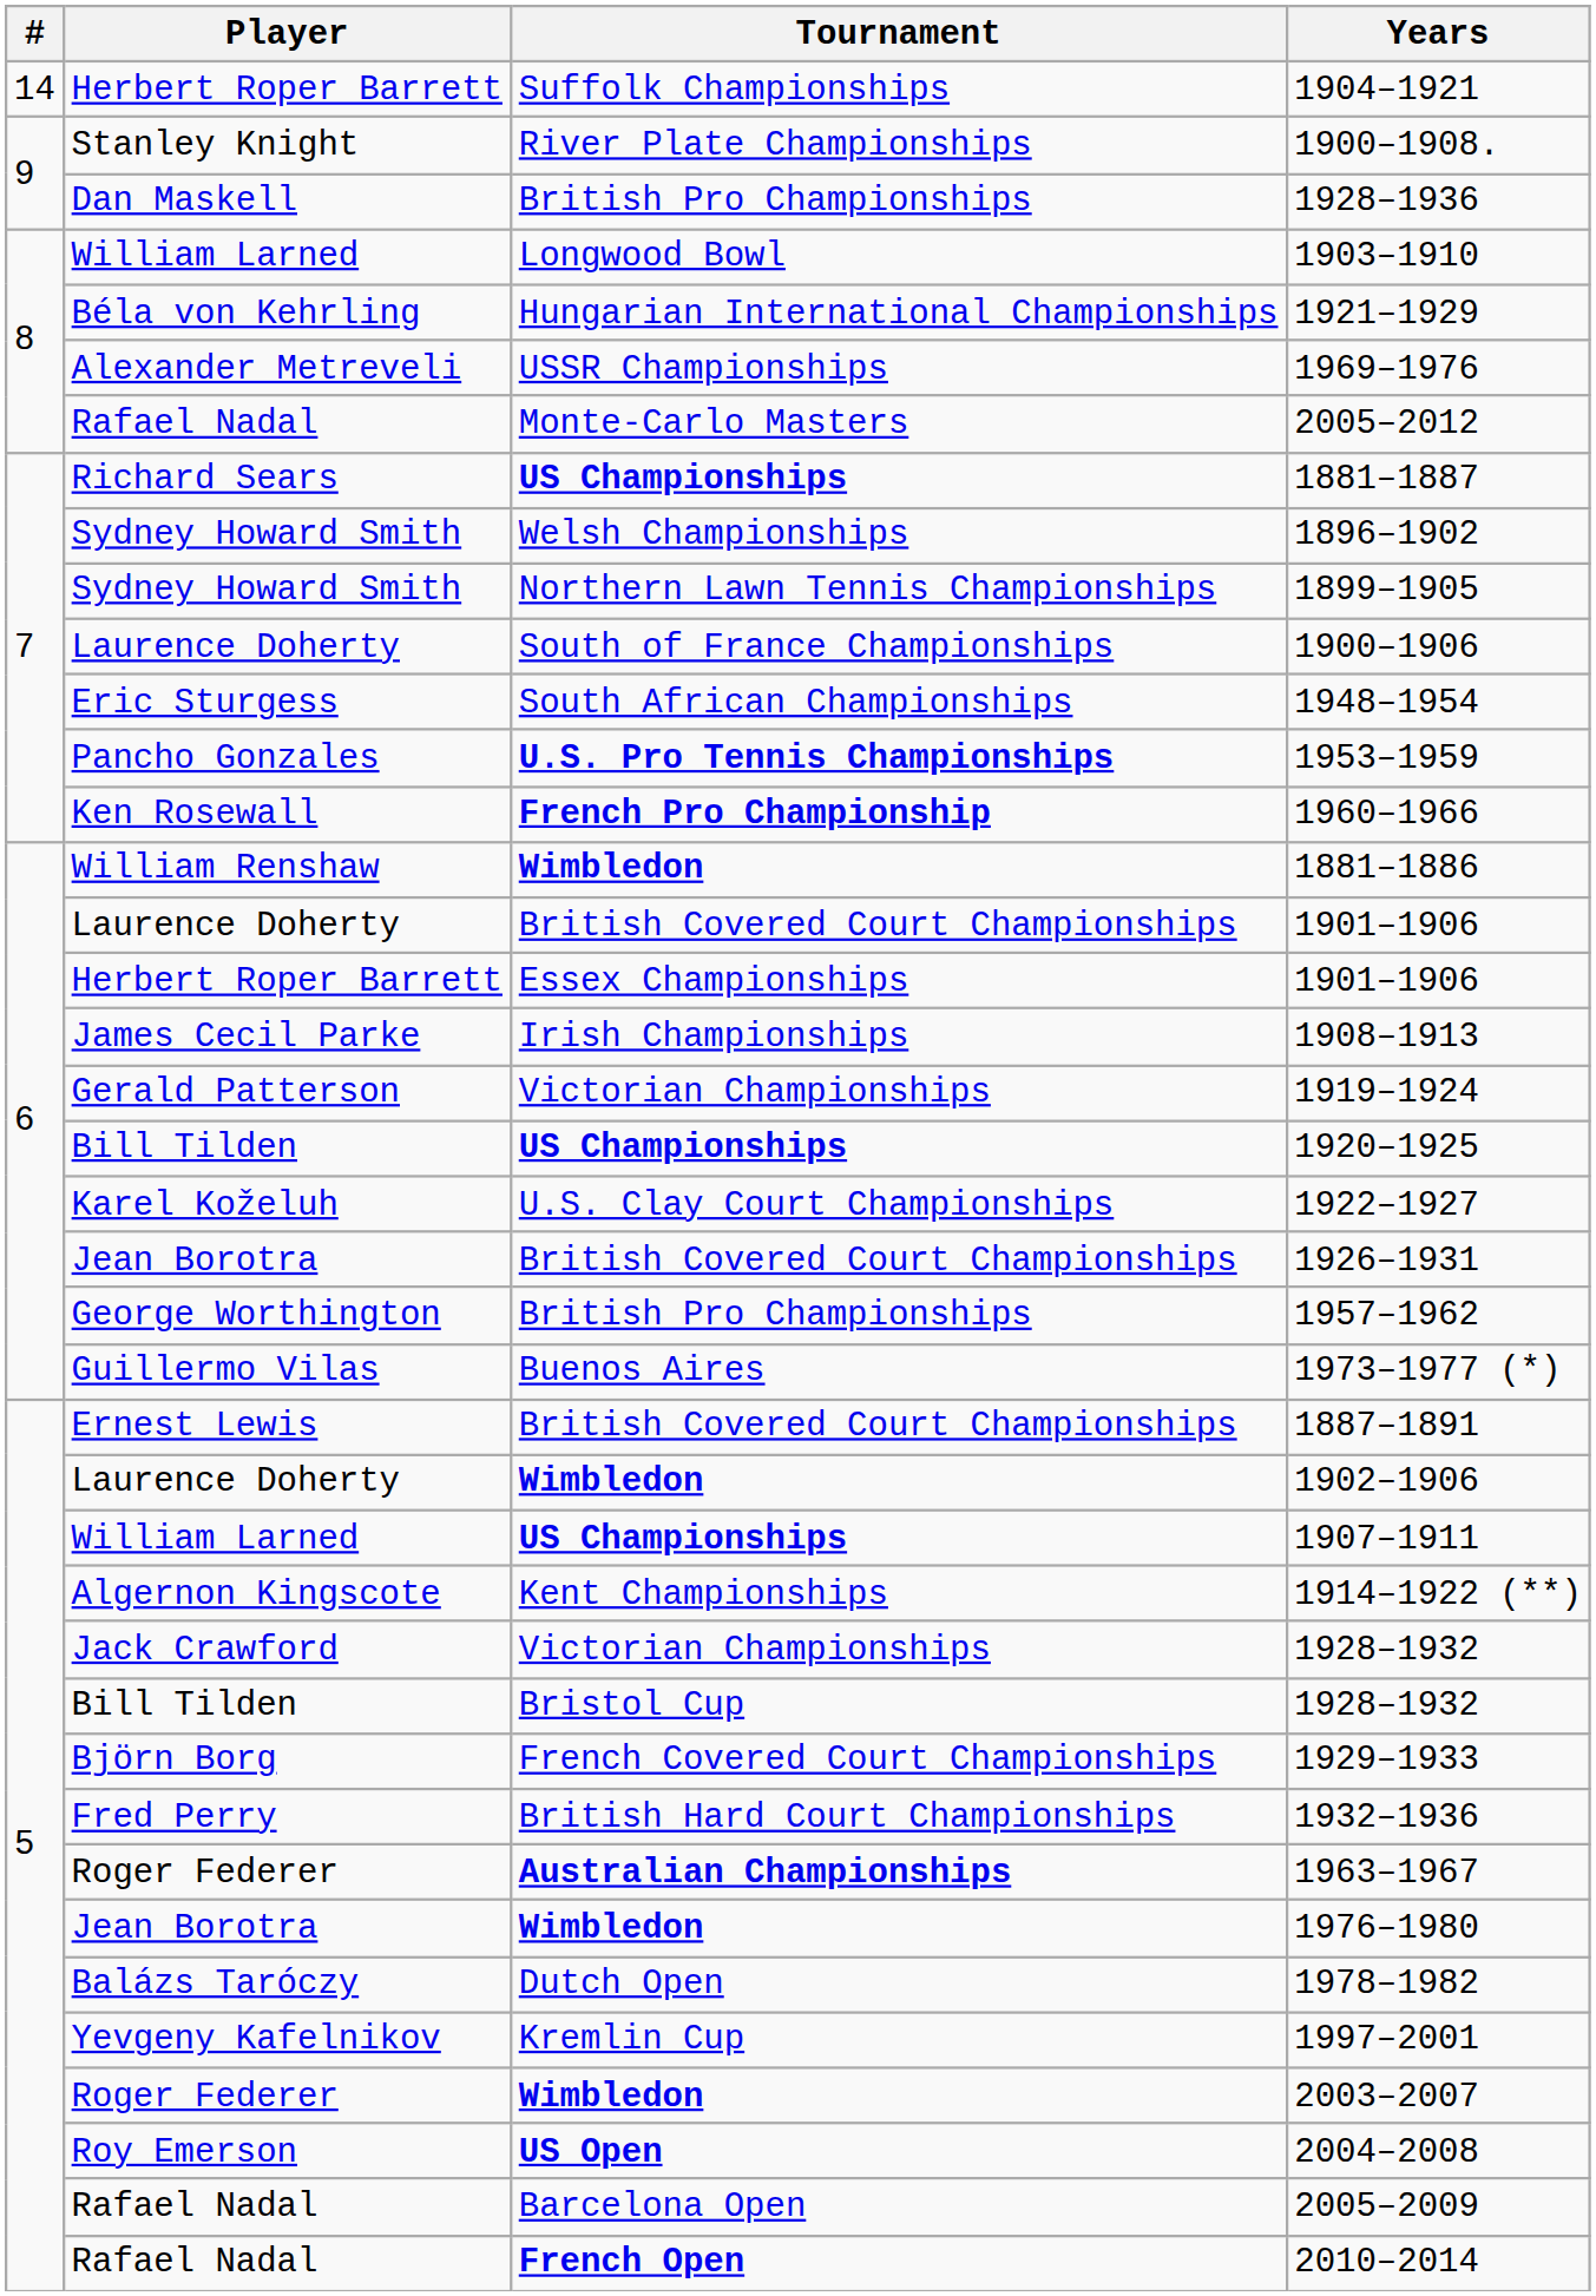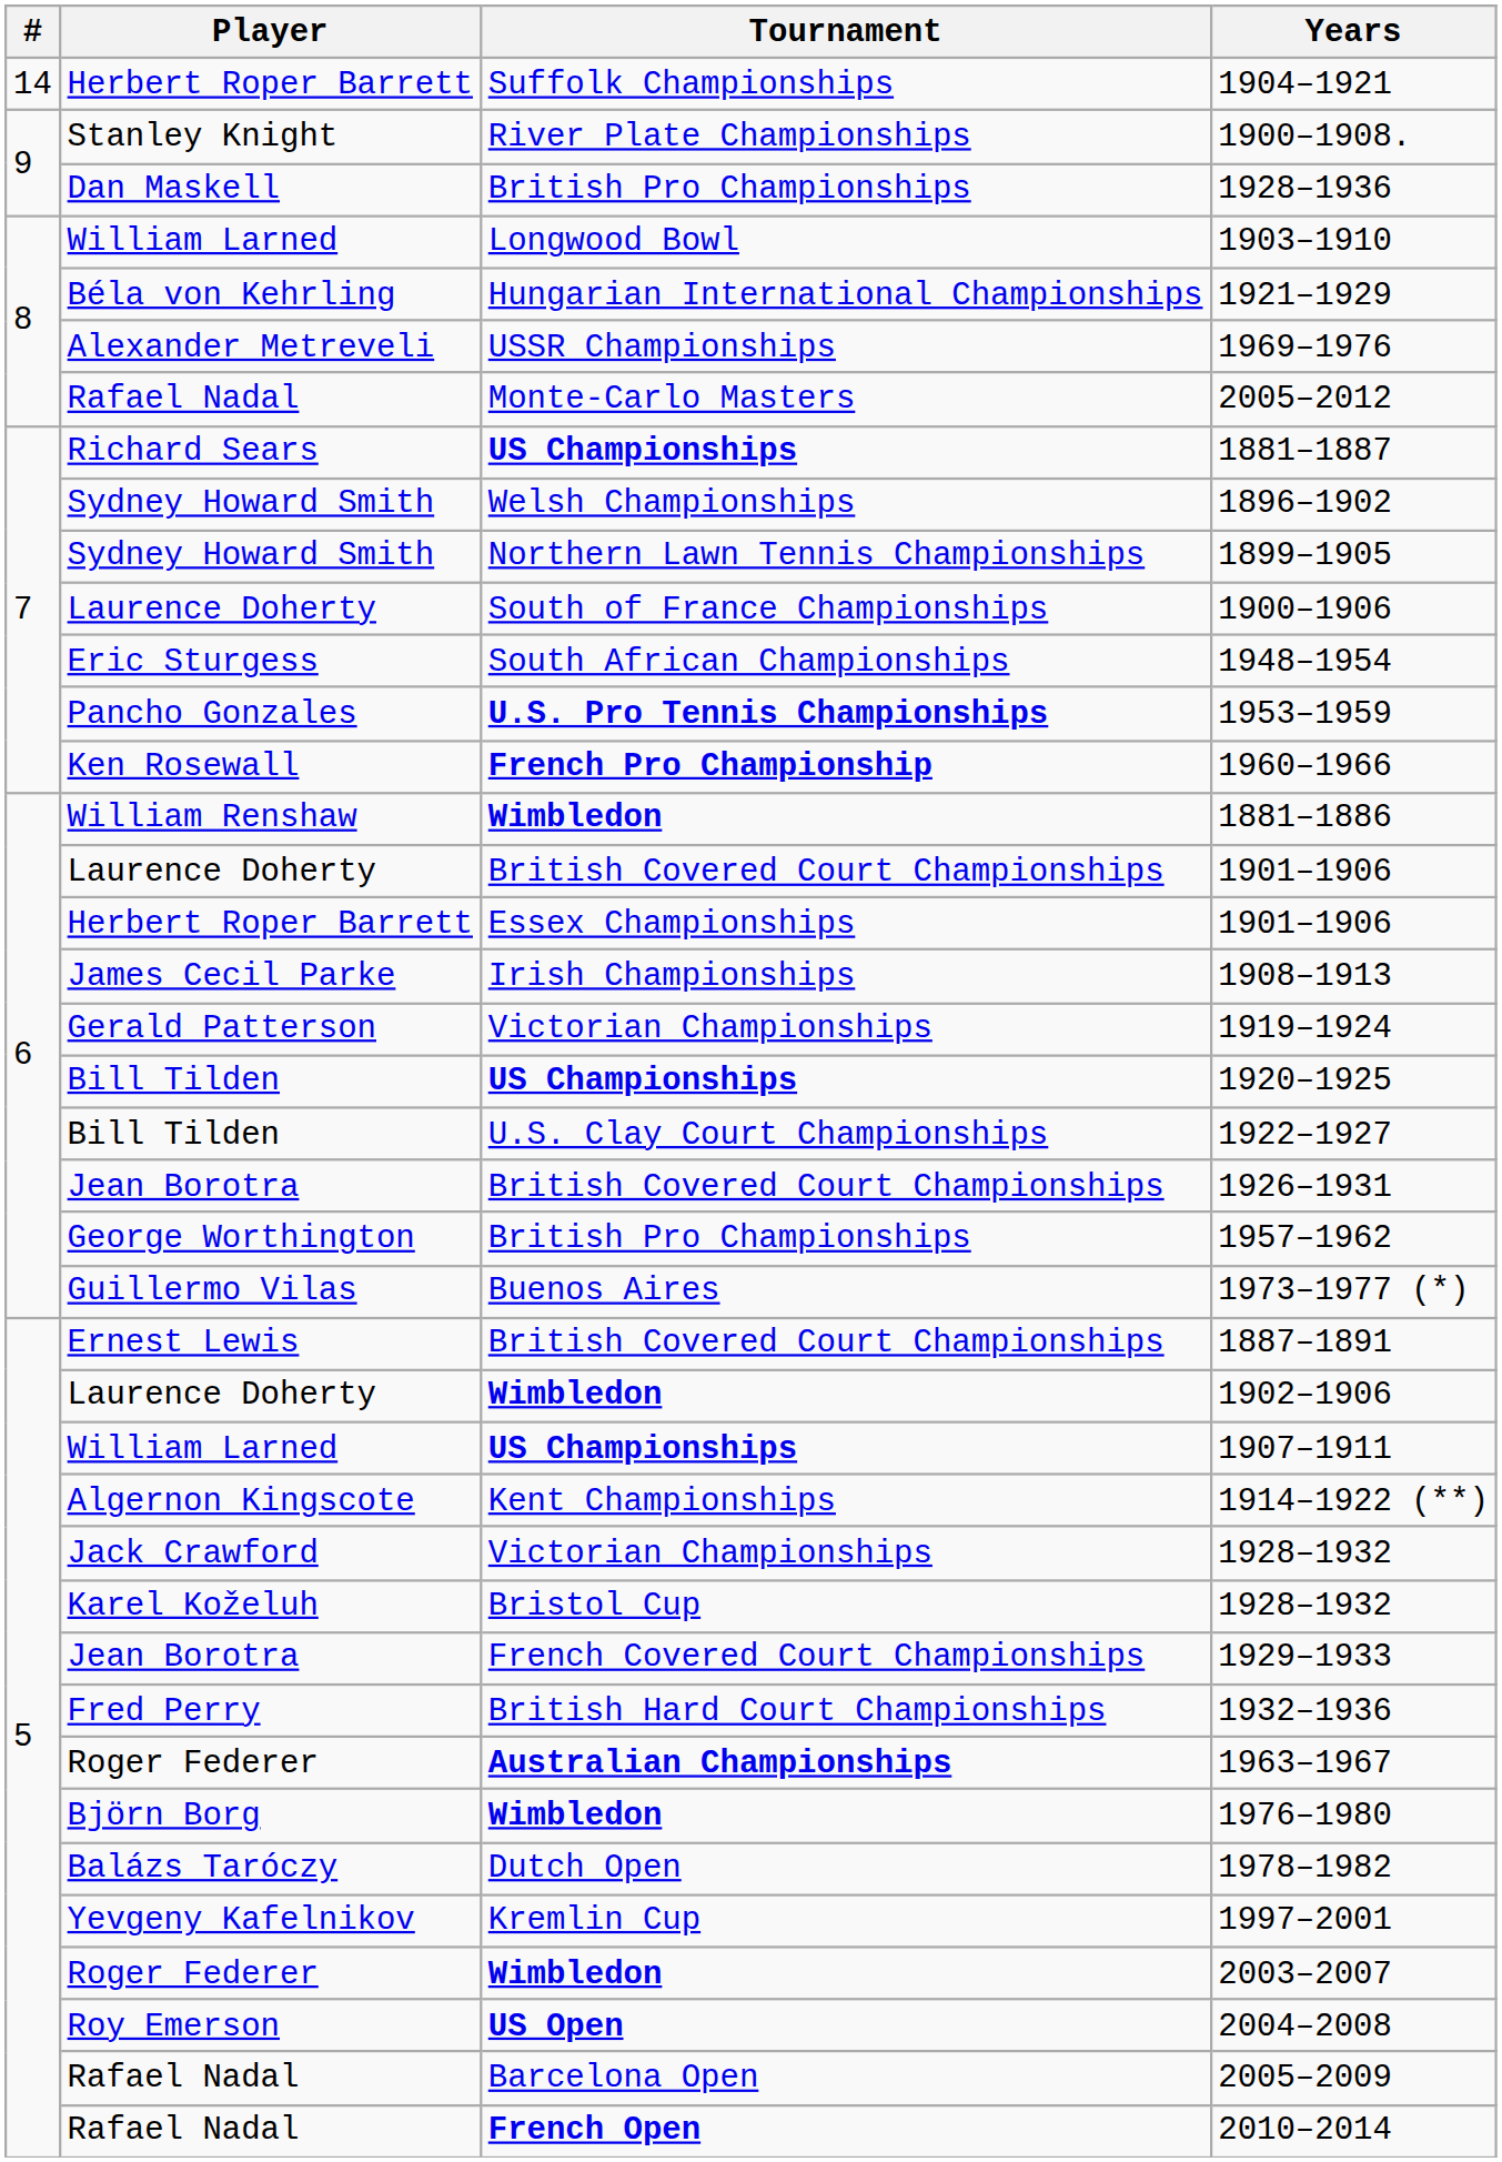1922–1927 | Player: Karel Koželuh -> Bill Tilden
Bristol Cup / 1928–1932 | Player: Bill Tilden -> Karel Koželuh
1929–1933 | Player: Björn Borg -> Jean Borotra
1976–1980 | Player: Jean Borotra -> Björn Borg
